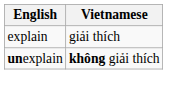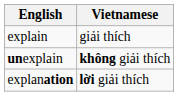+ row: explanation | lời giải thích
